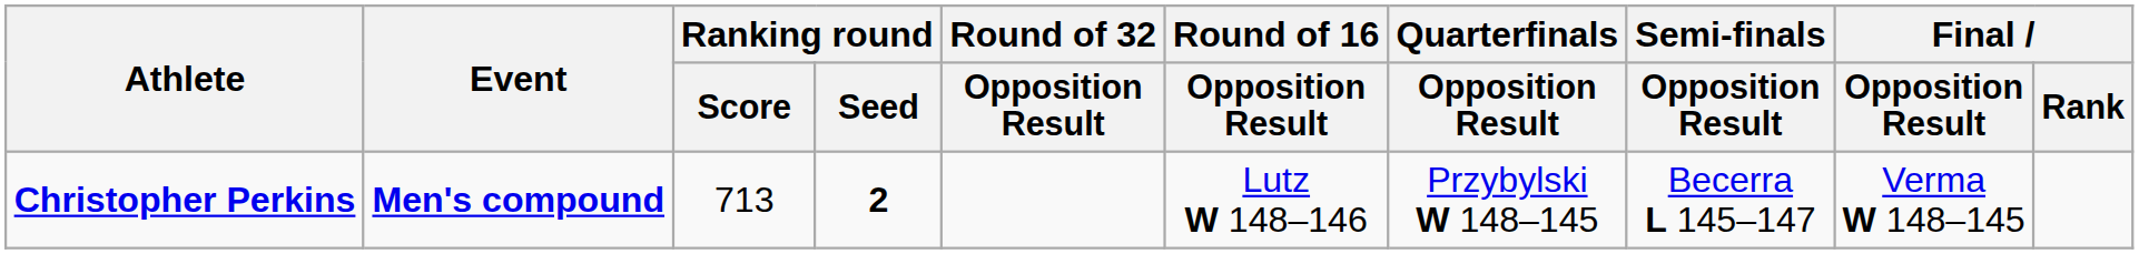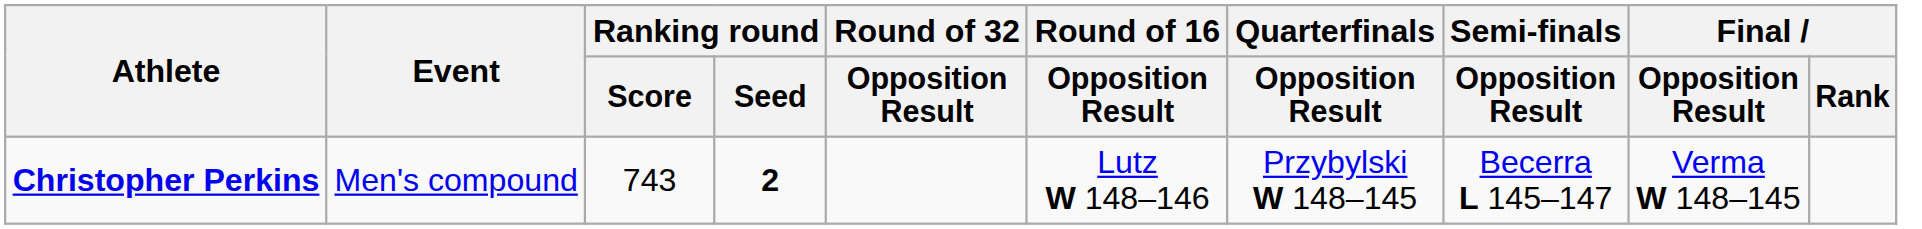Christopher Perkins | Event: bold -> normal
Christopher Perkins | Ranking round / Score: 713 -> 743
